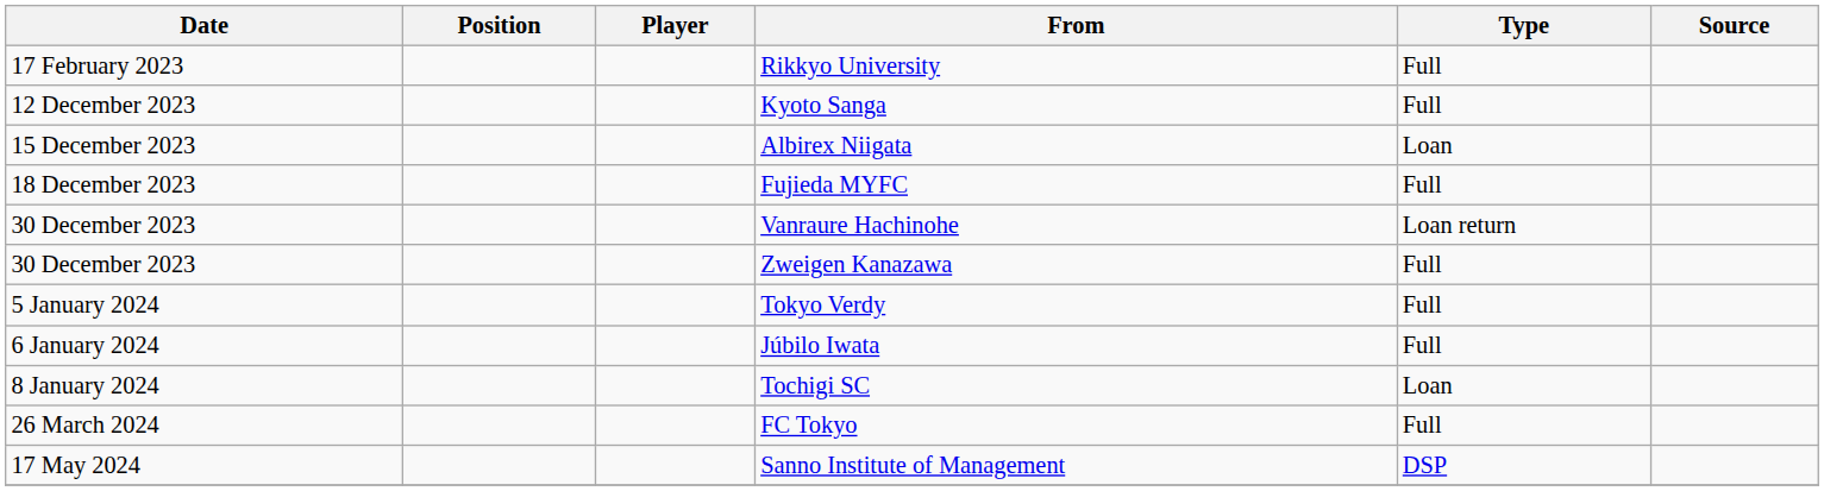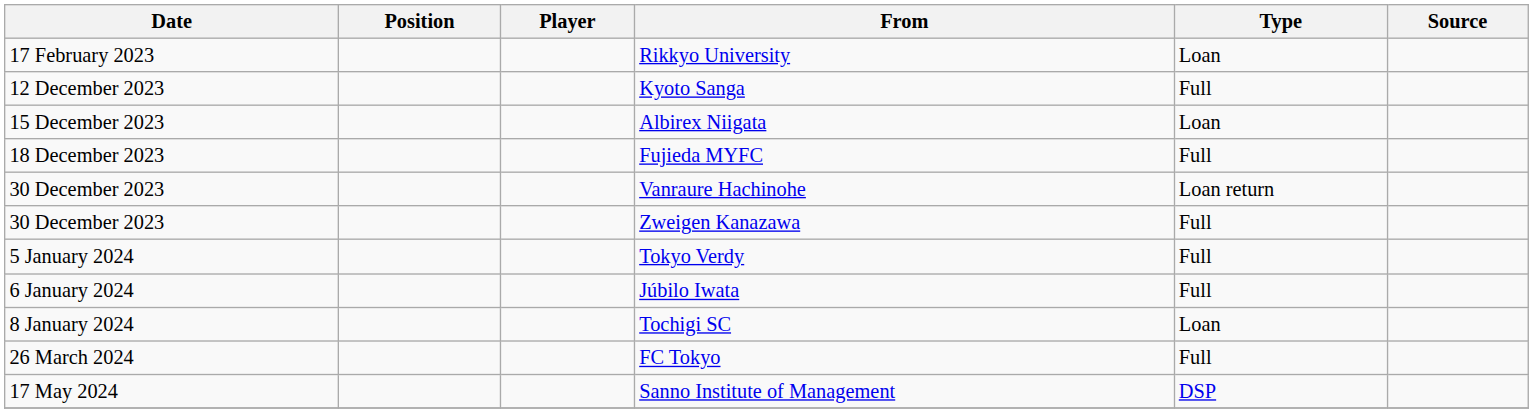Rikkyo University | Type: Full -> Loan
